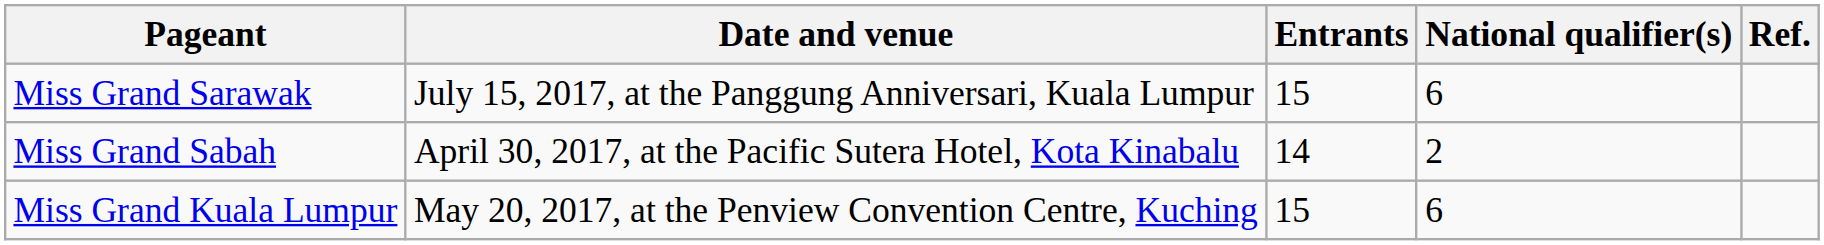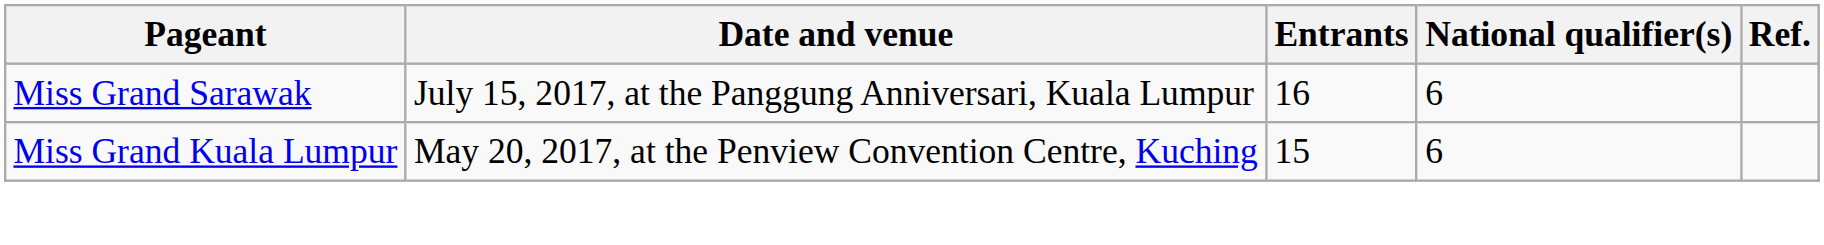Miss Grand Sarawak | Entrants: 15 -> 16
- row: Miss Grand Sabah | April 30, 2017, at the Pacific Sutera Hotel, Kota Kinabalu | 14 | 2
